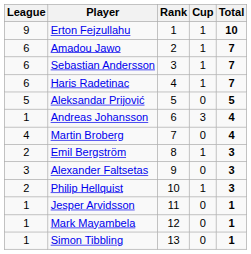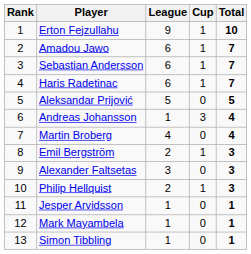columns swapped: Rank <-> League
